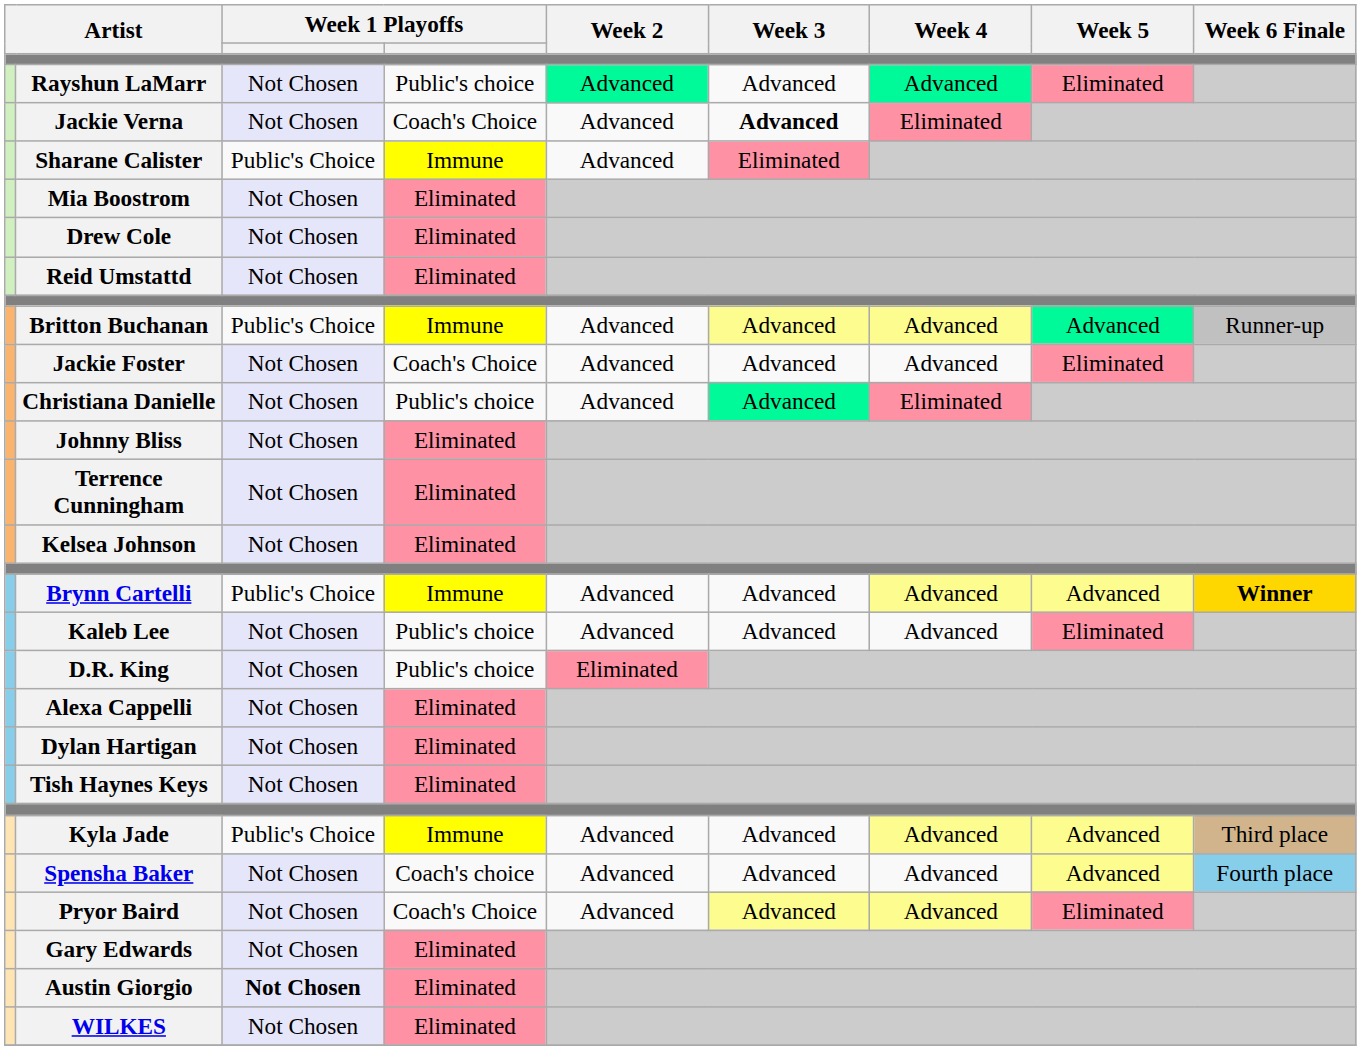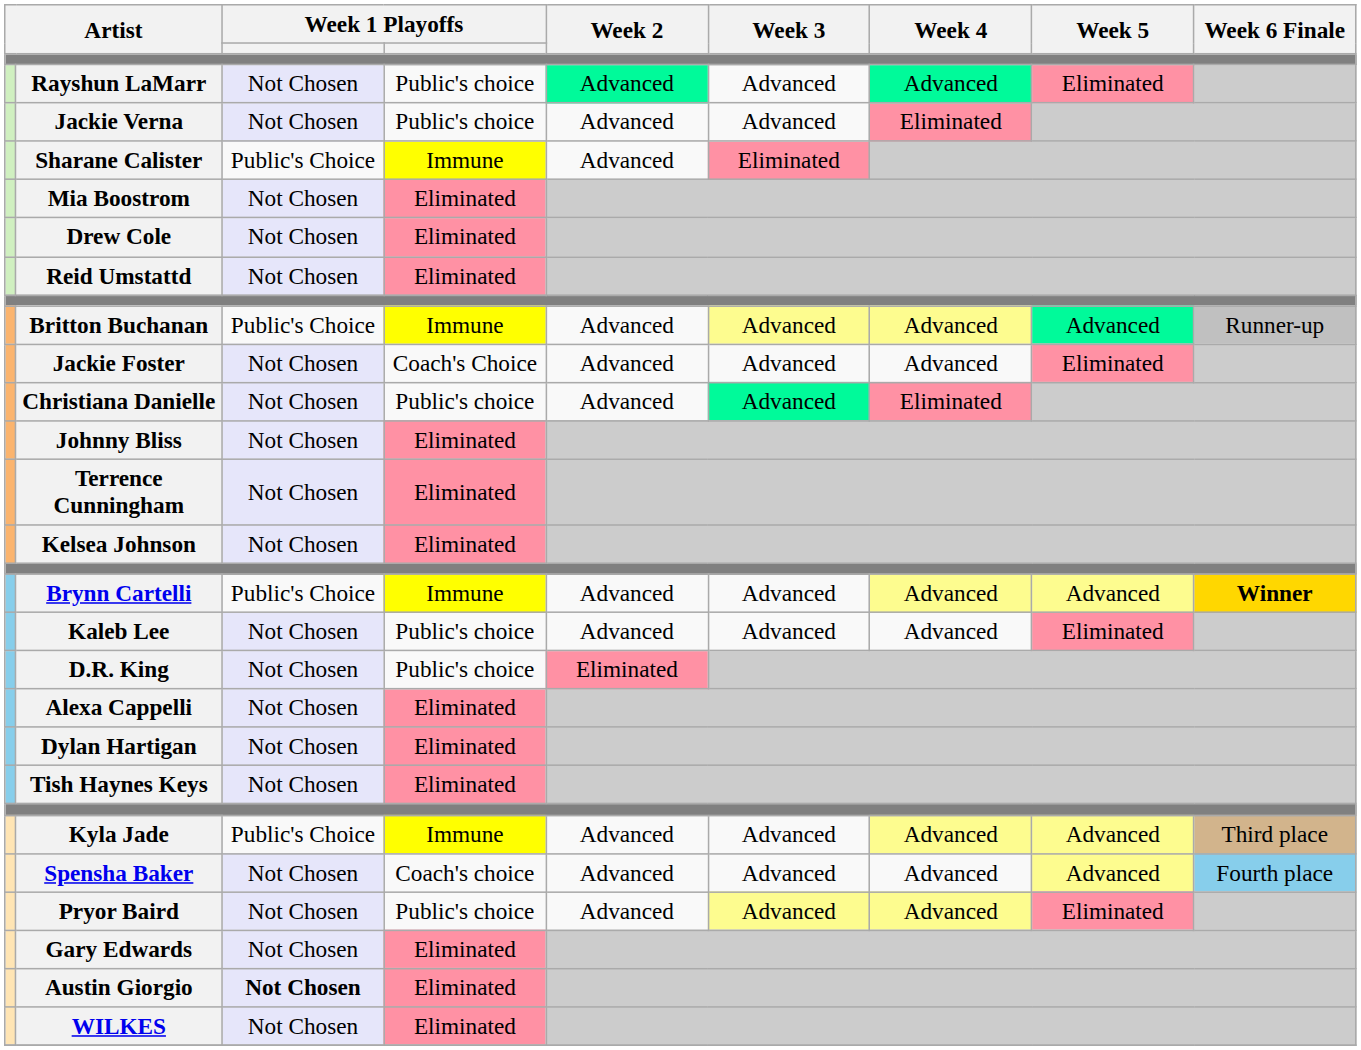Jackie Verna | column 4: Coach's Choice -> Public's choice
Jackie Verna | Week 3: bold -> normal
Pryor Baird | column 4: Coach's Choice -> Public's choice
